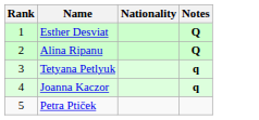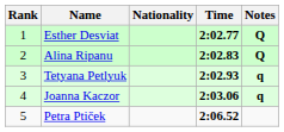+ column: Time | 2:02.77 | 2:02.83 | 2:02.93 | 2:03.06 | 2:06.52
